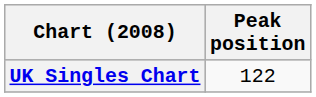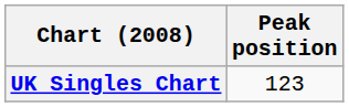UK Singles Chart | Peak position: 122 -> 123
